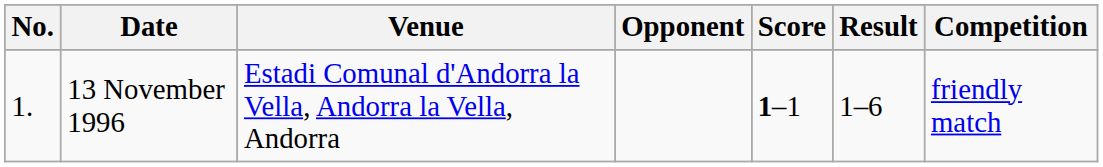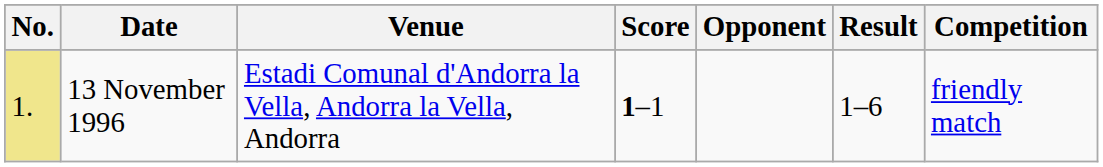columns swapped: Opponent <-> Score
13 November 1996 | No.: no background -> khaki background
